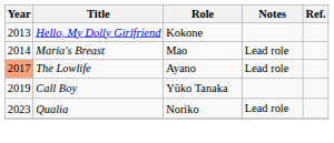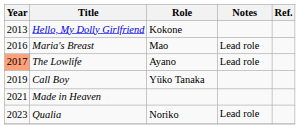Maria's Breast | Year: 2014 -> 2016
+ row: 2021 | Made in Heaven
